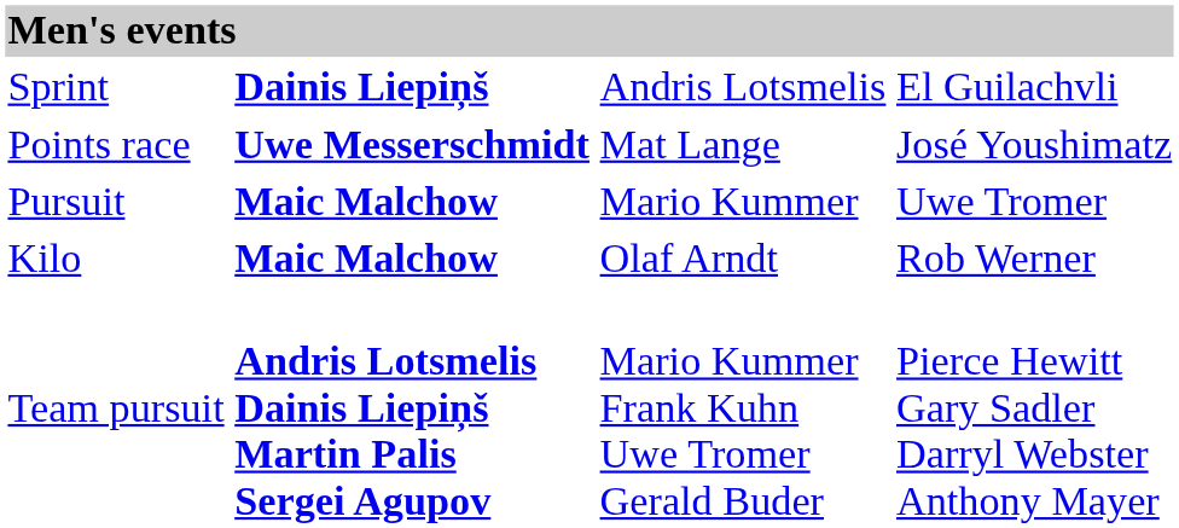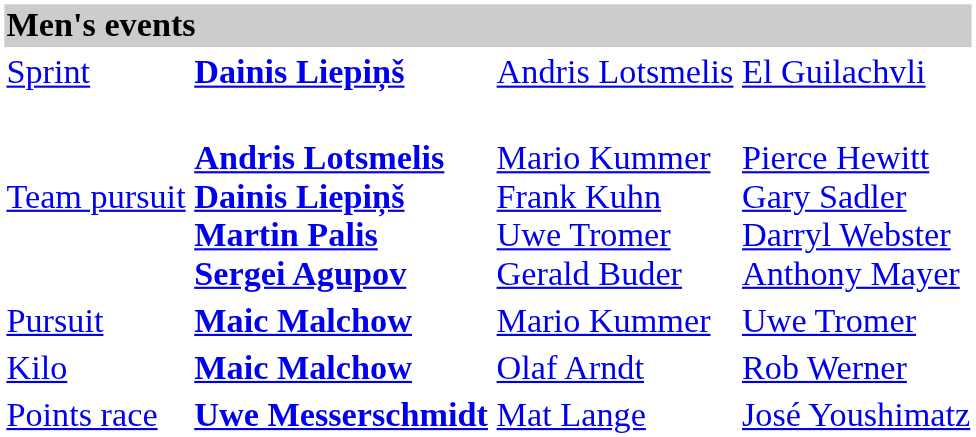rows swapped: Points race <-> Team pursuit
